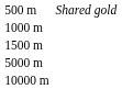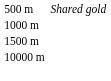- row: 5000 m
